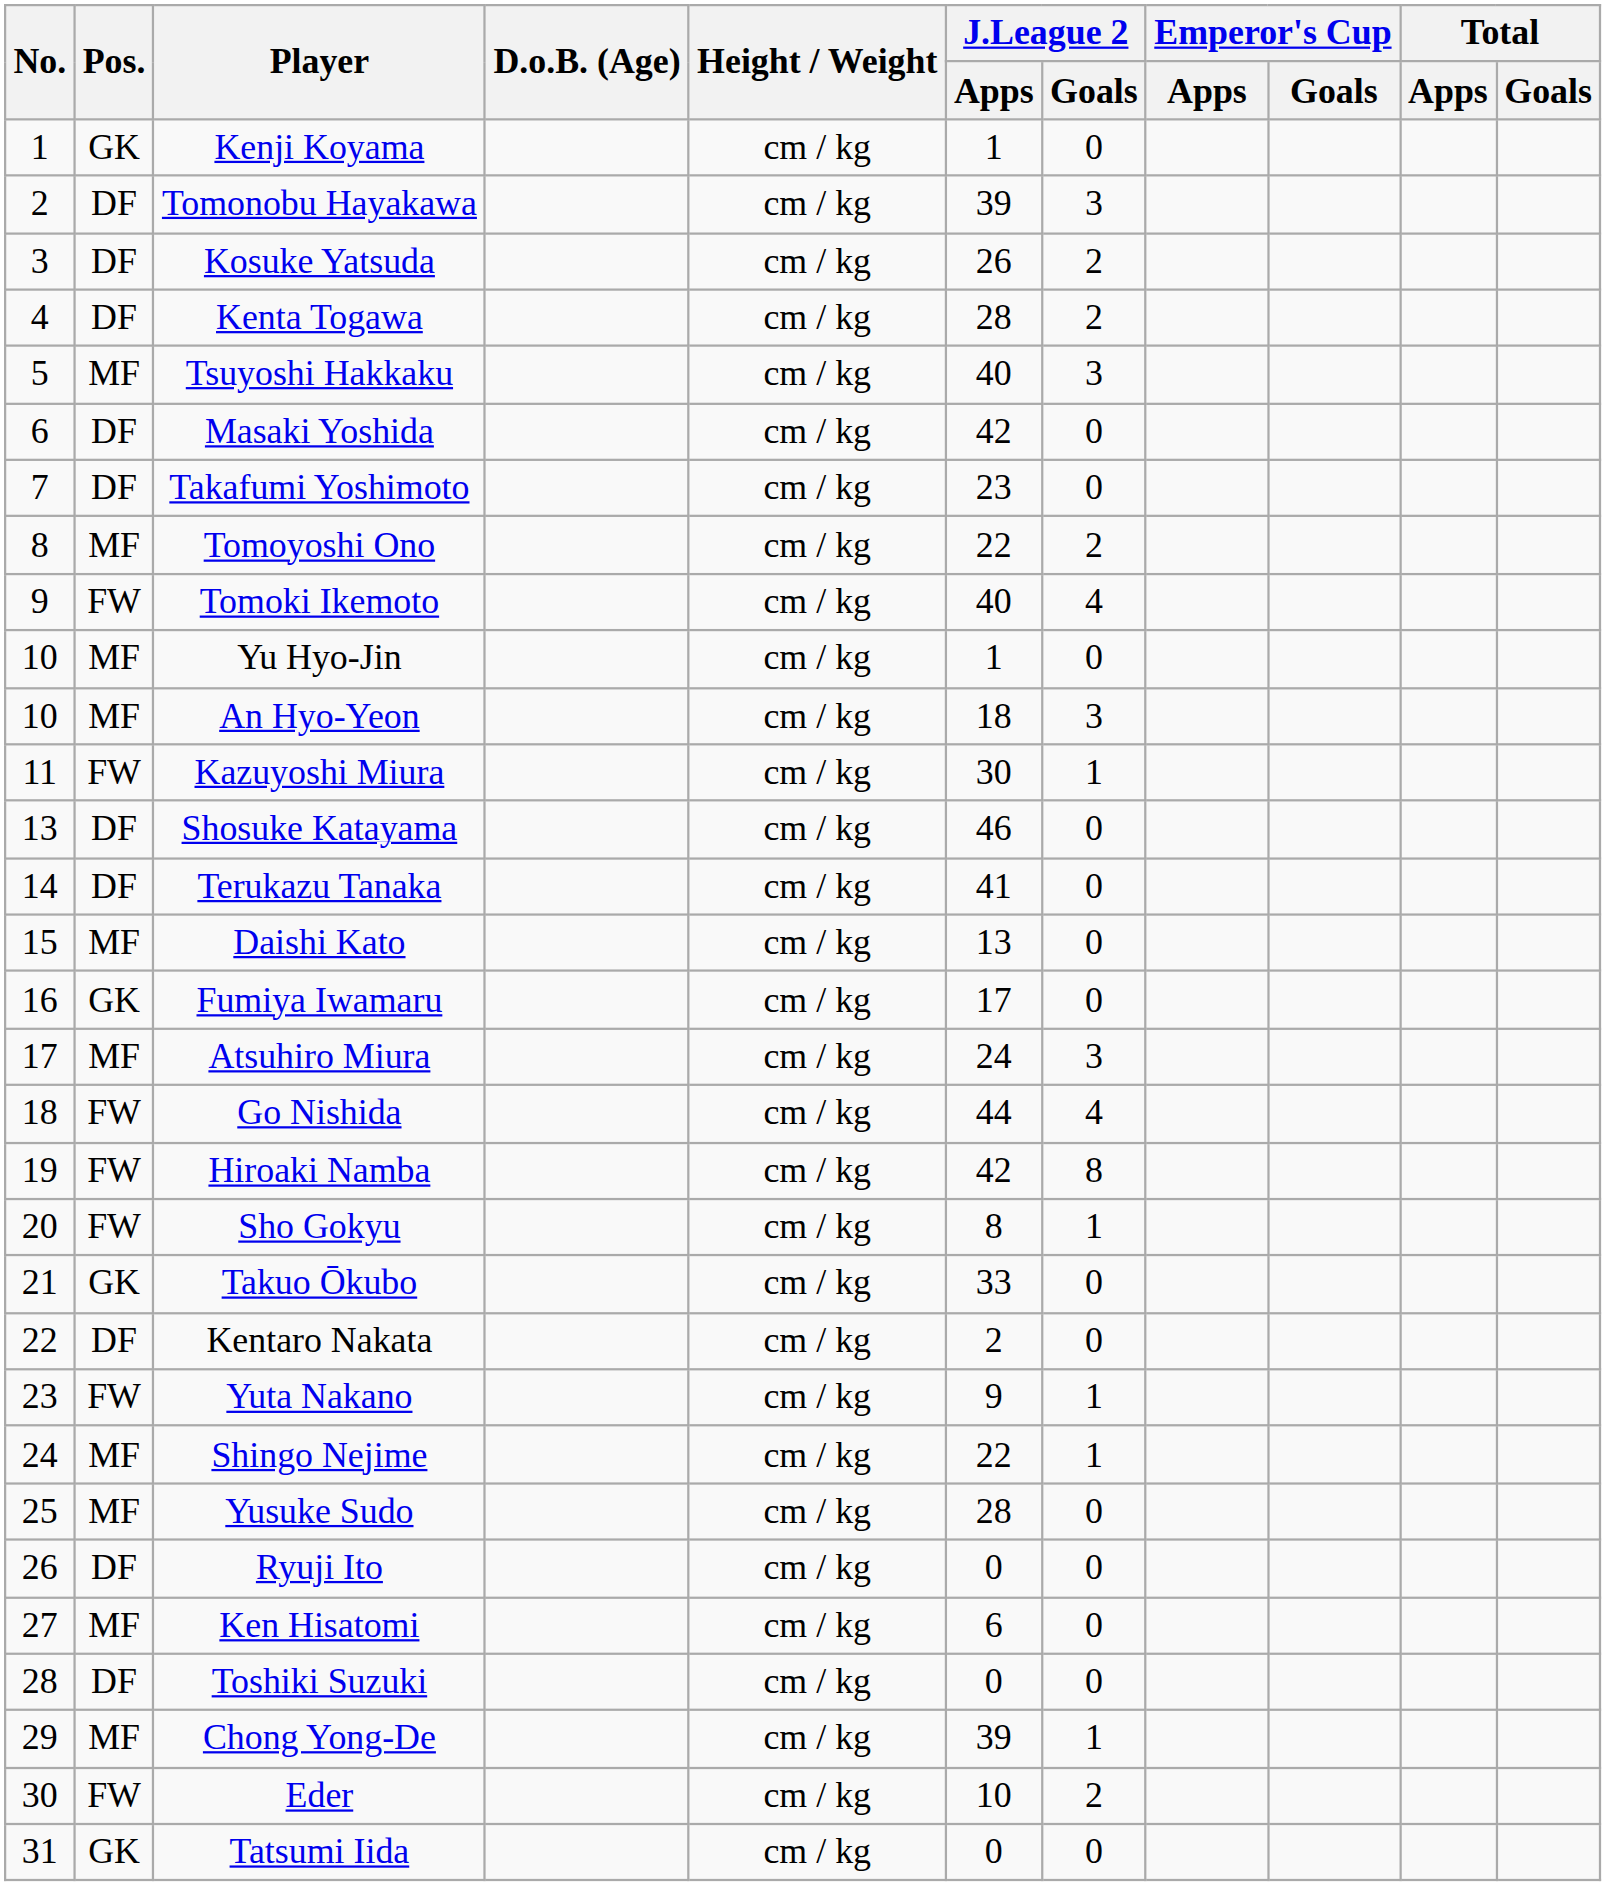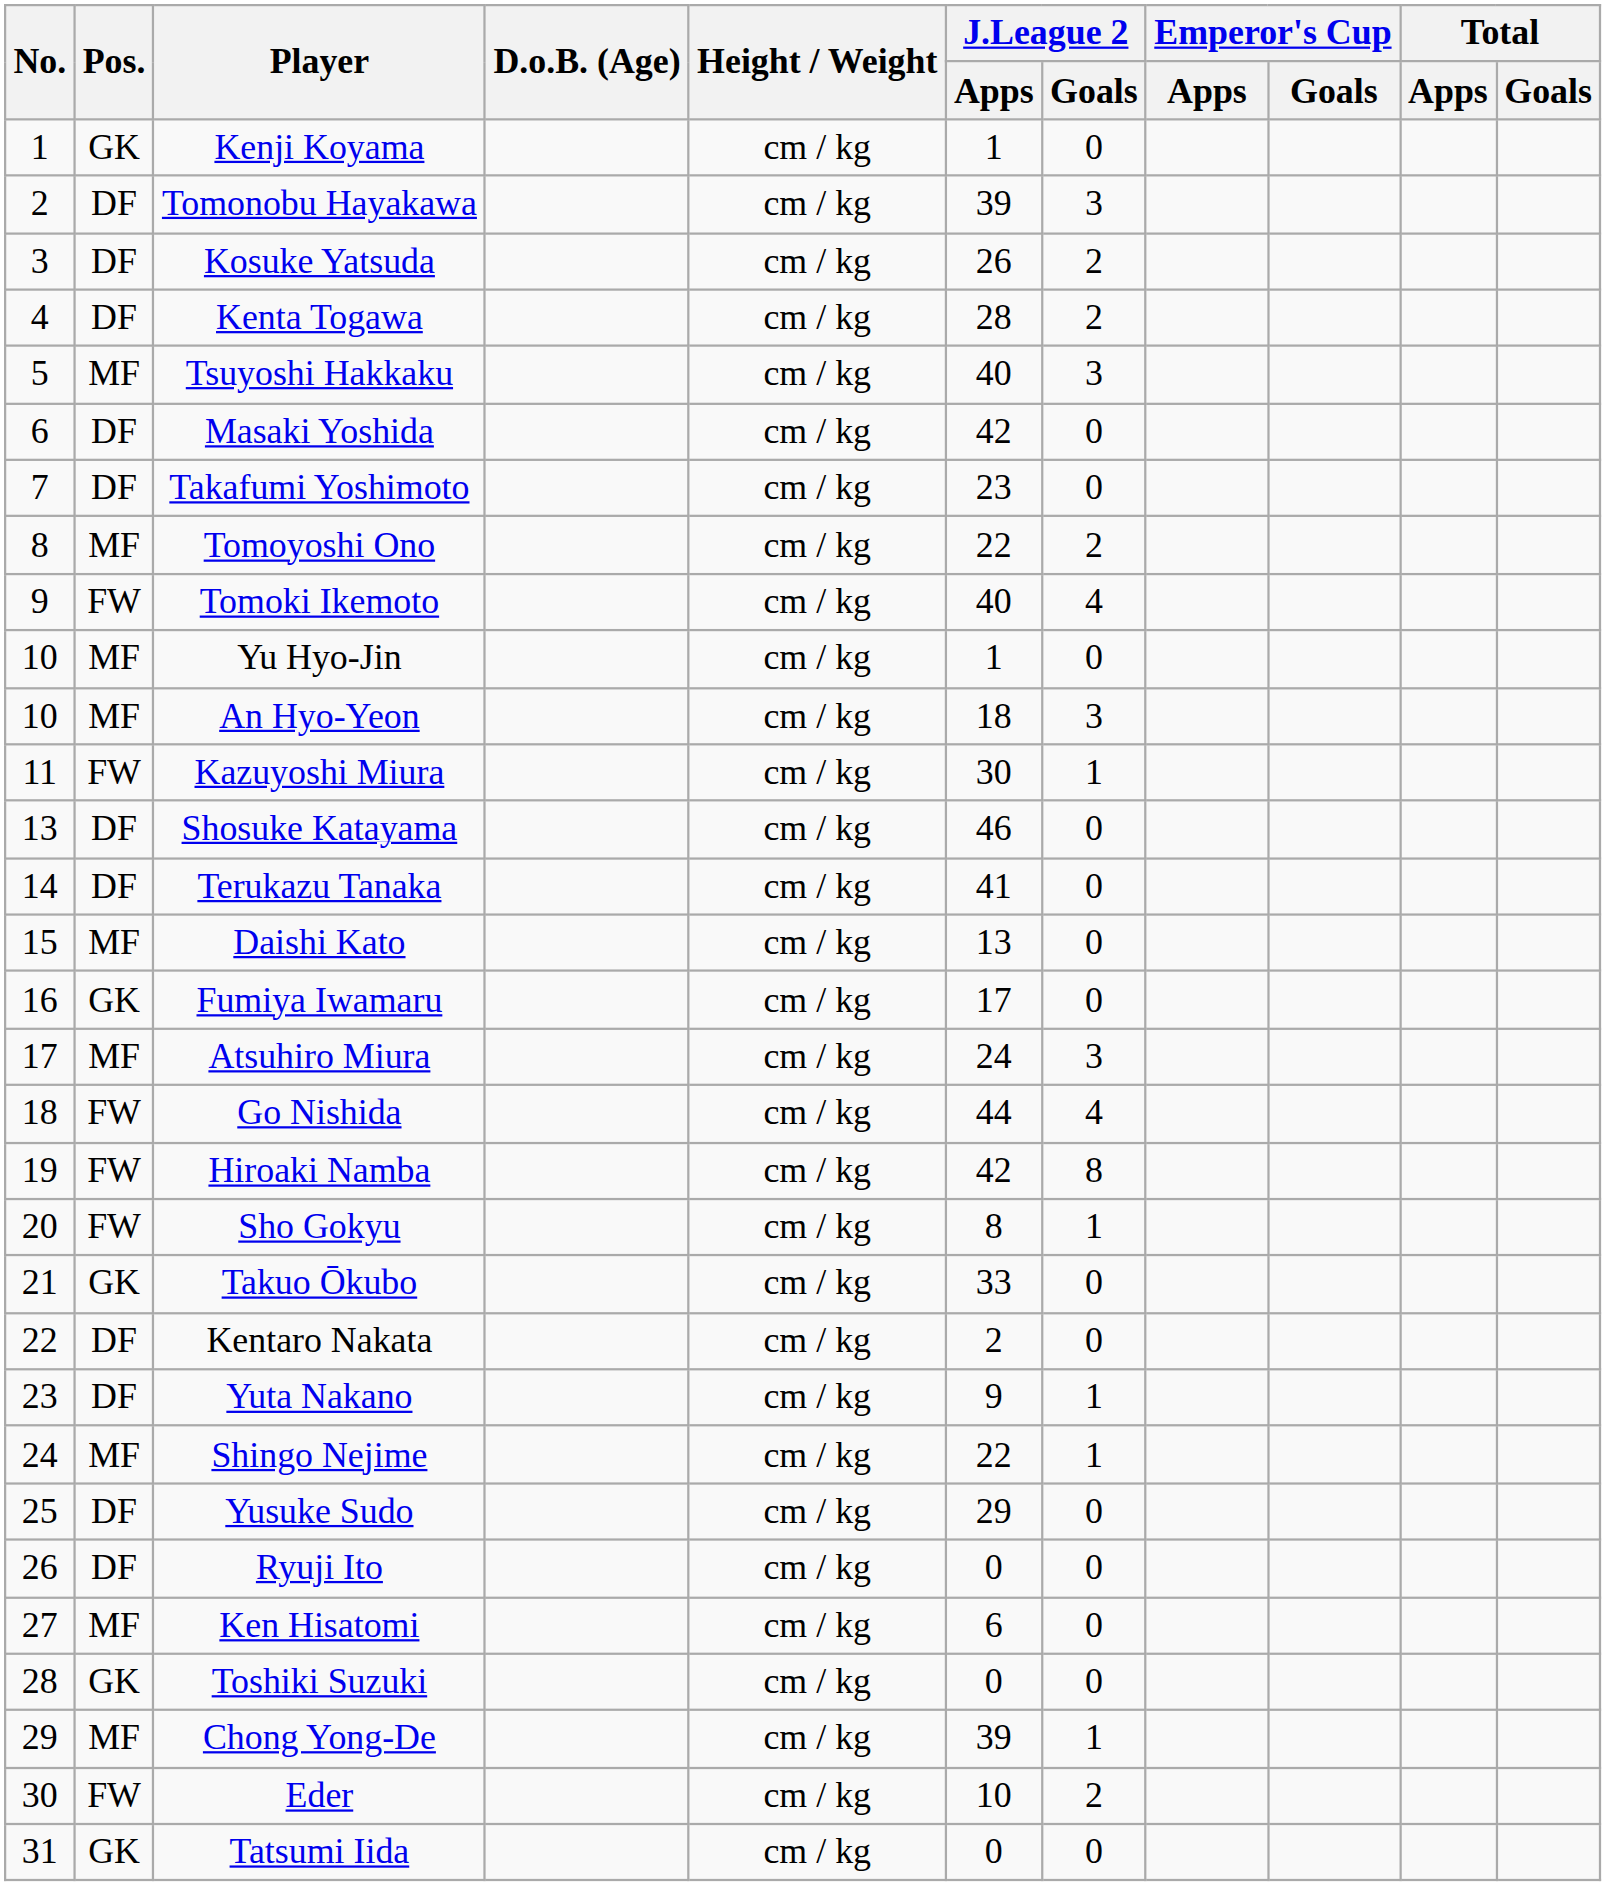Yuta Nakano | Pos.: FW -> DF
Yusuke Sudo | Pos.: MF -> DF
Yusuke Sudo | J.League 2 / Apps: 28 -> 29
Toshiki Suzuki | Pos.: DF -> GK
